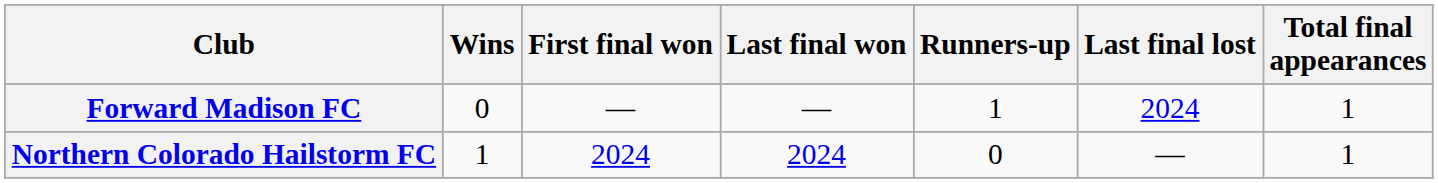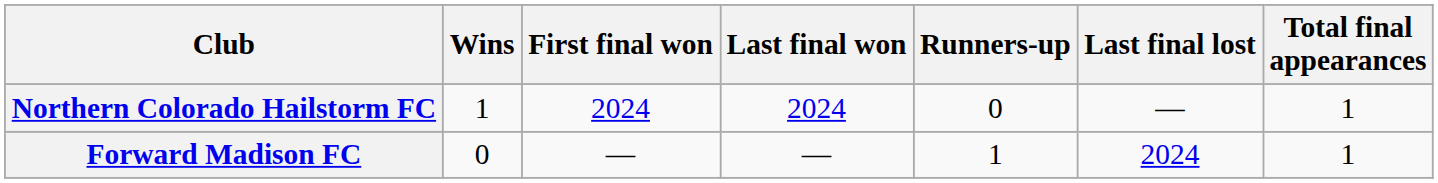rows swapped: Northern Colorado Hailstorm FC <-> Forward Madison FC
